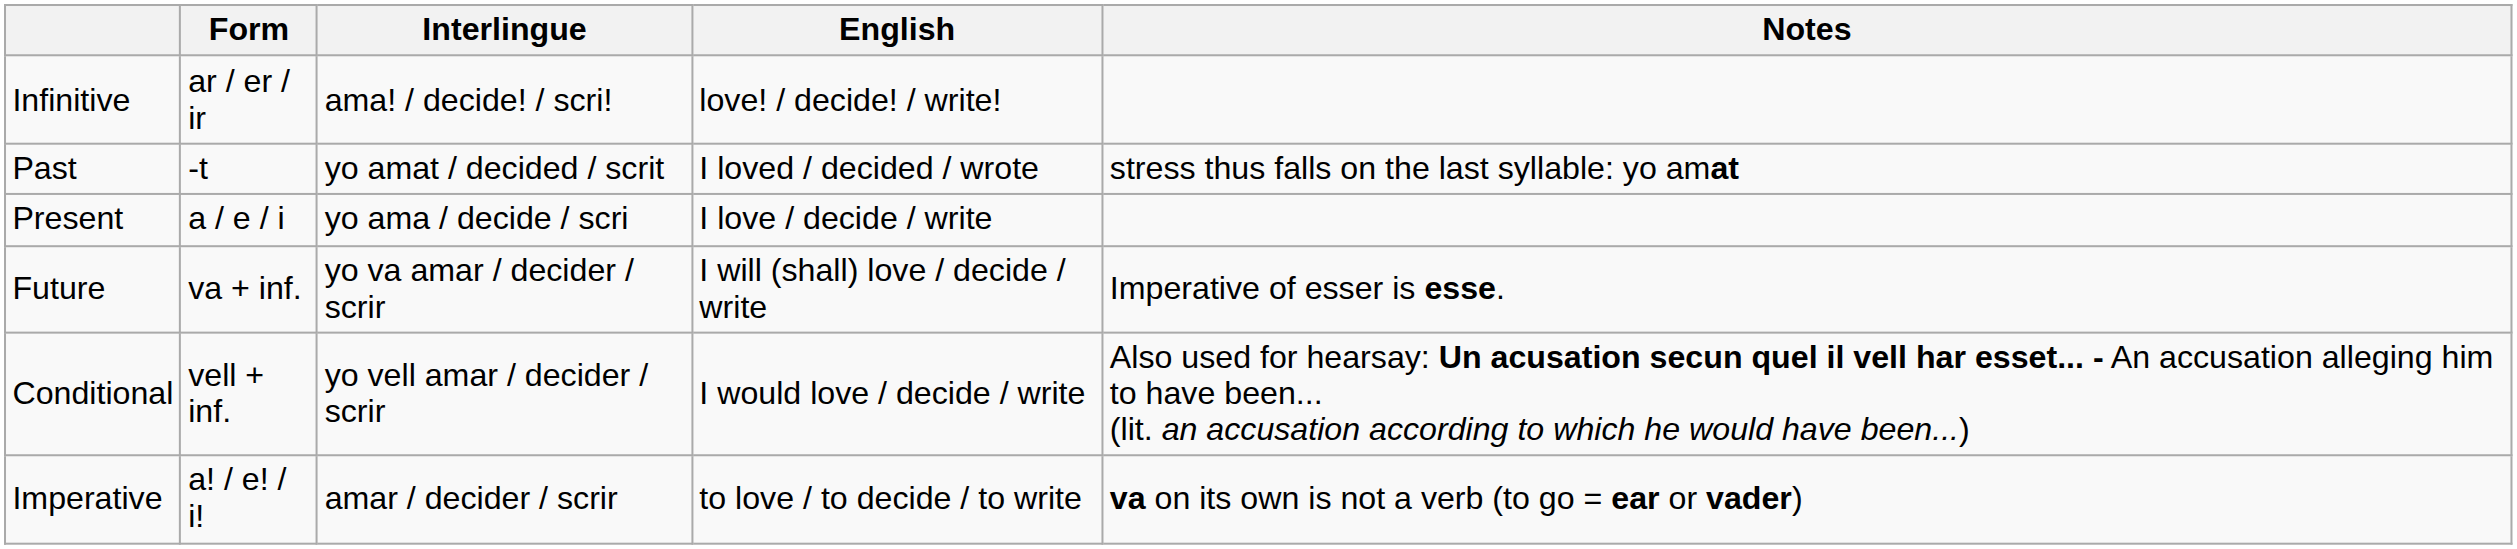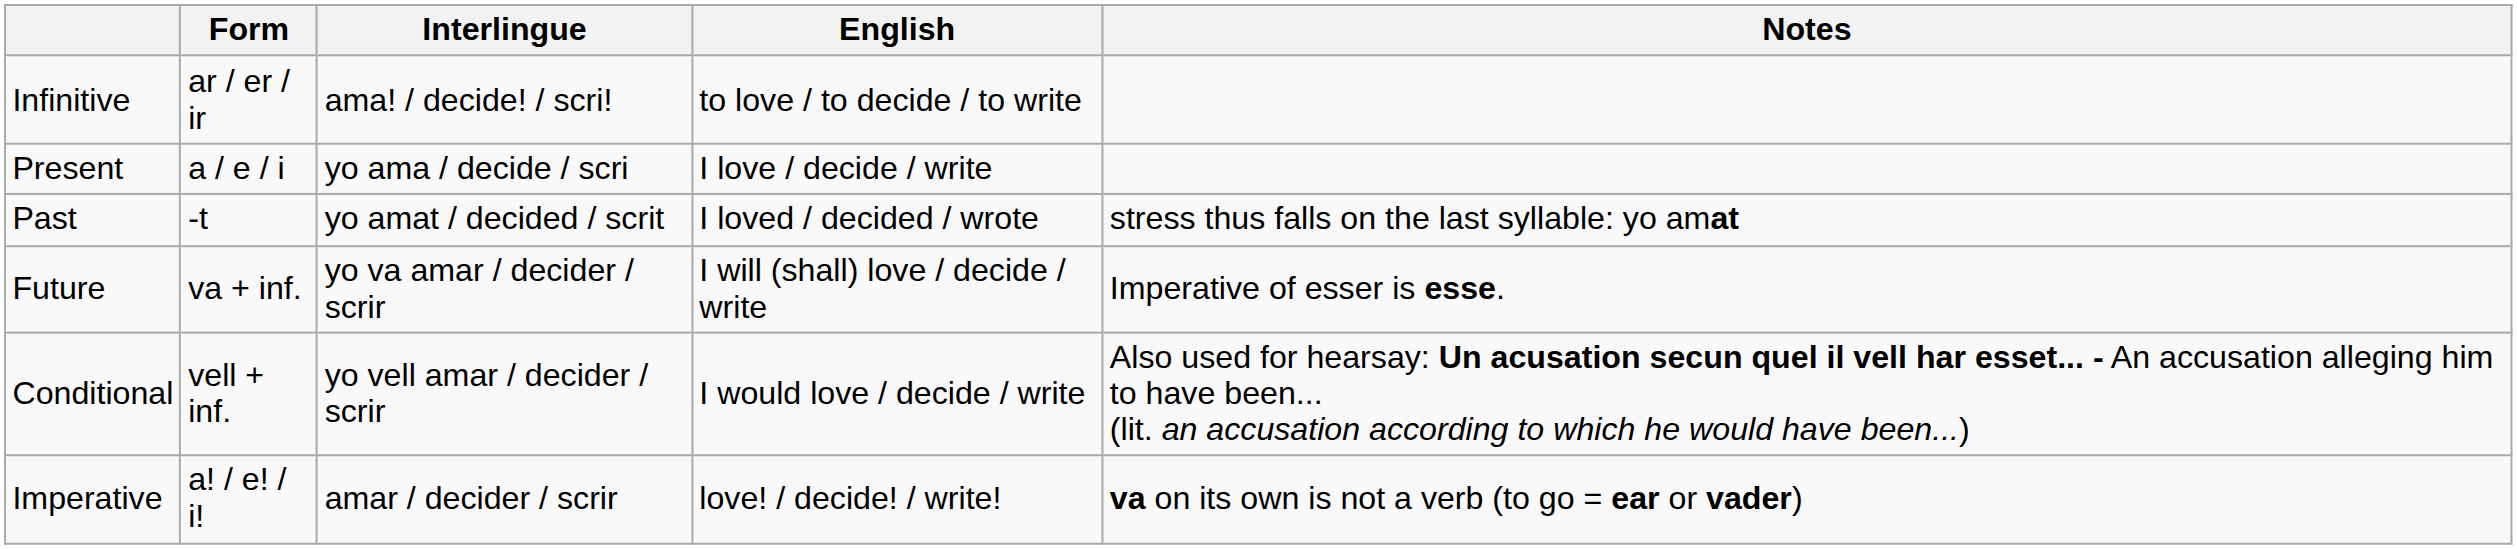Infinitive | English: love! / decide! / write! -> to love / to decide / to write
rows swapped: Present <-> Past
Imperative | English: to love / to decide / to write -> love! / decide! / write!
